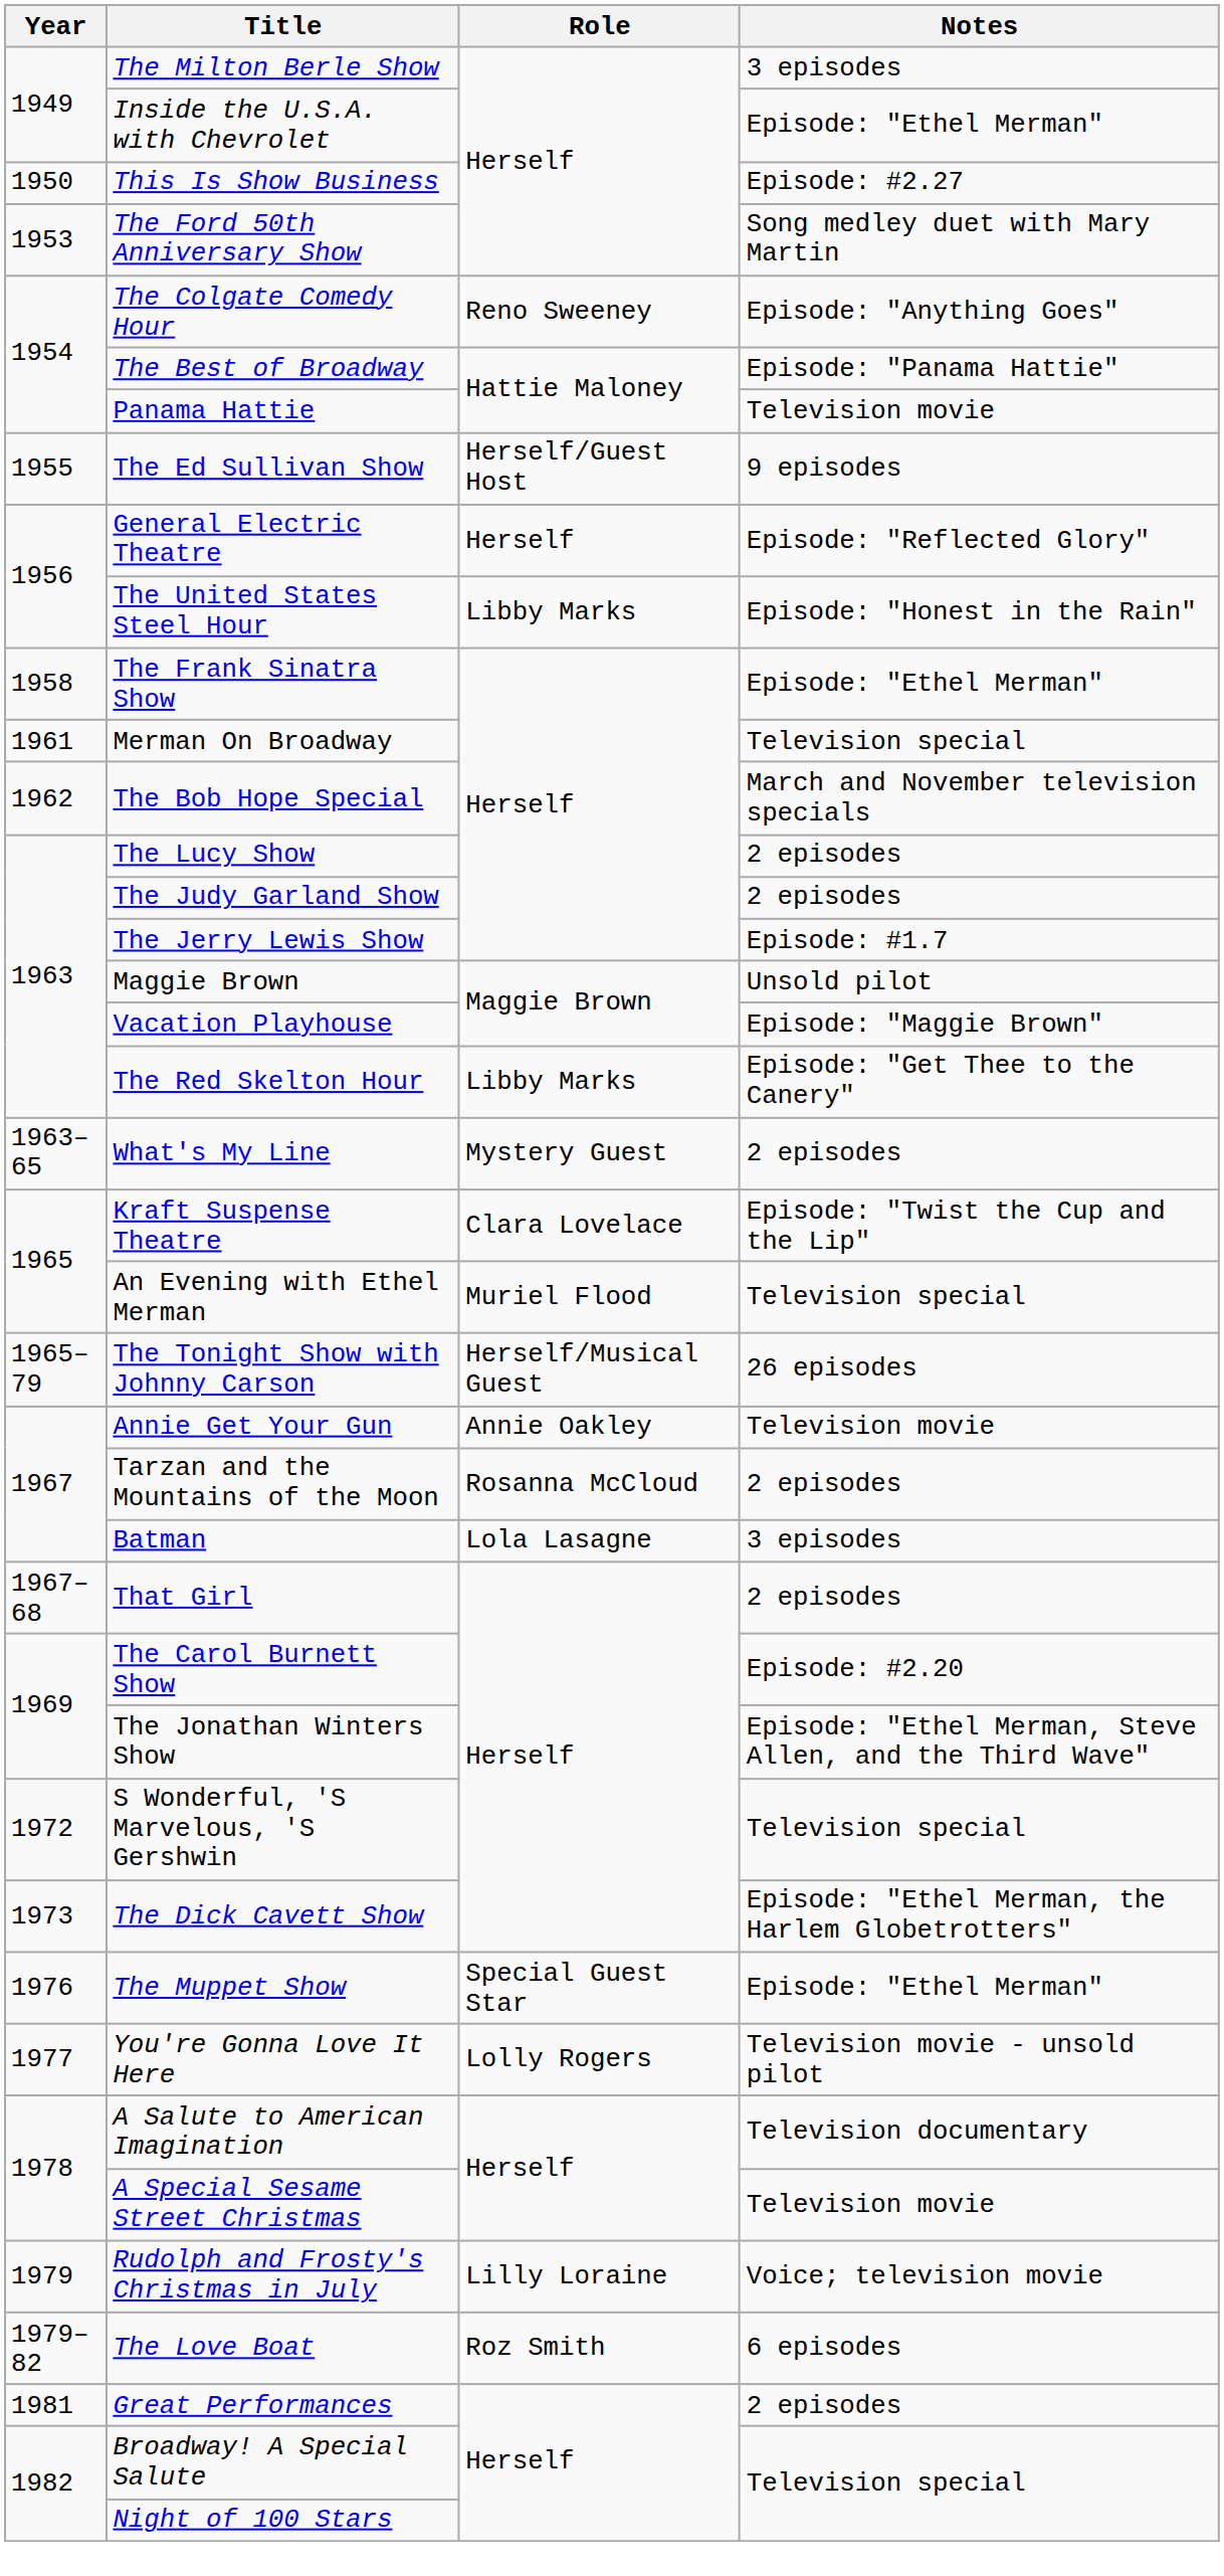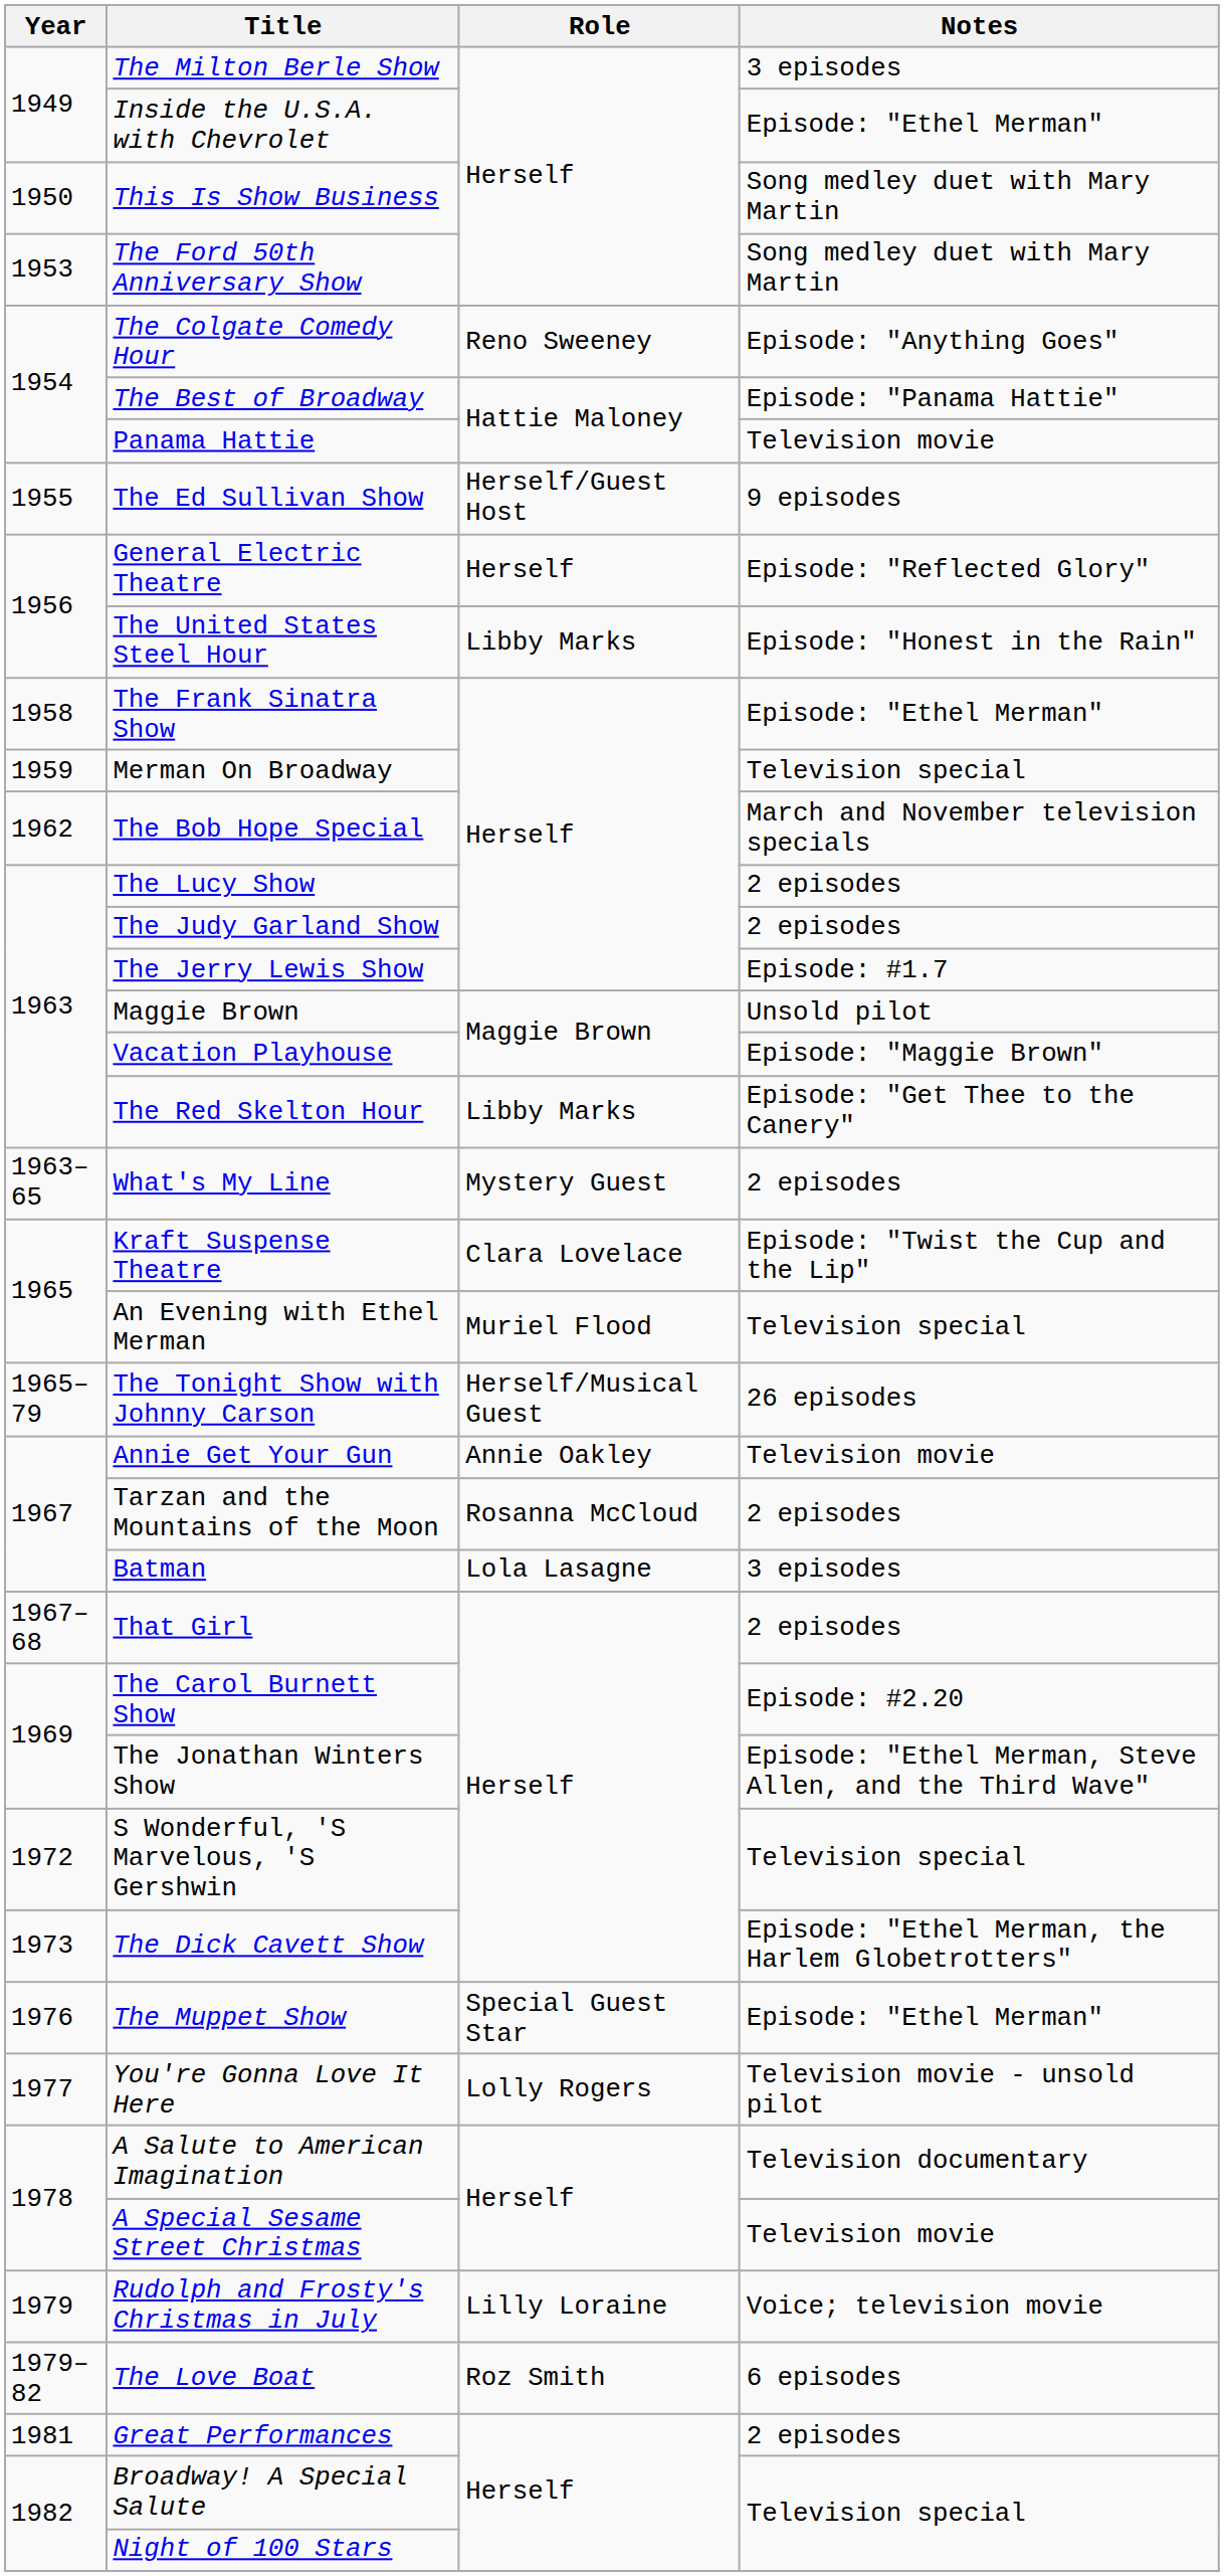This Is Show Business | Notes: Episode: #2.27 -> Song medley duet with Mary Martin
Merman On Broadway | Year: 1961 -> 1959
